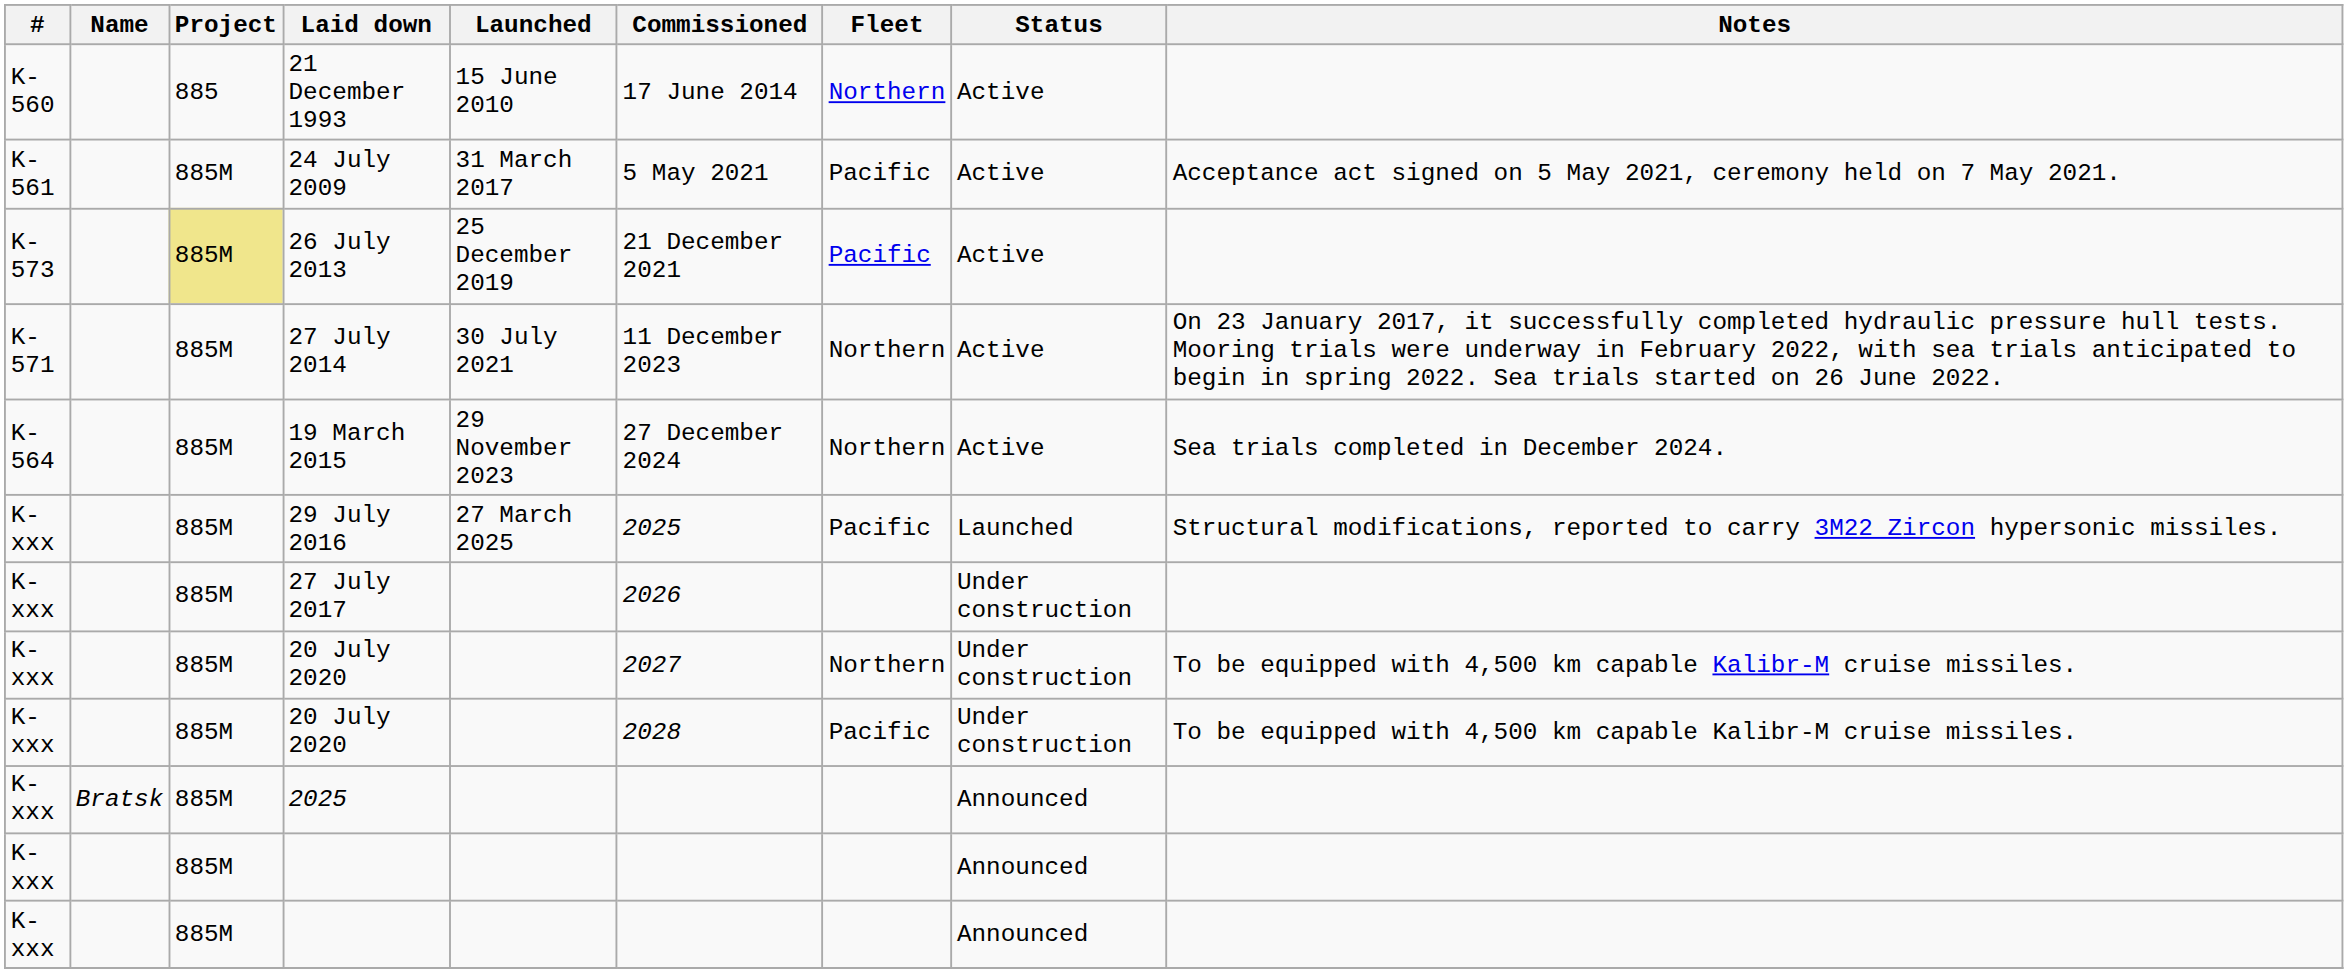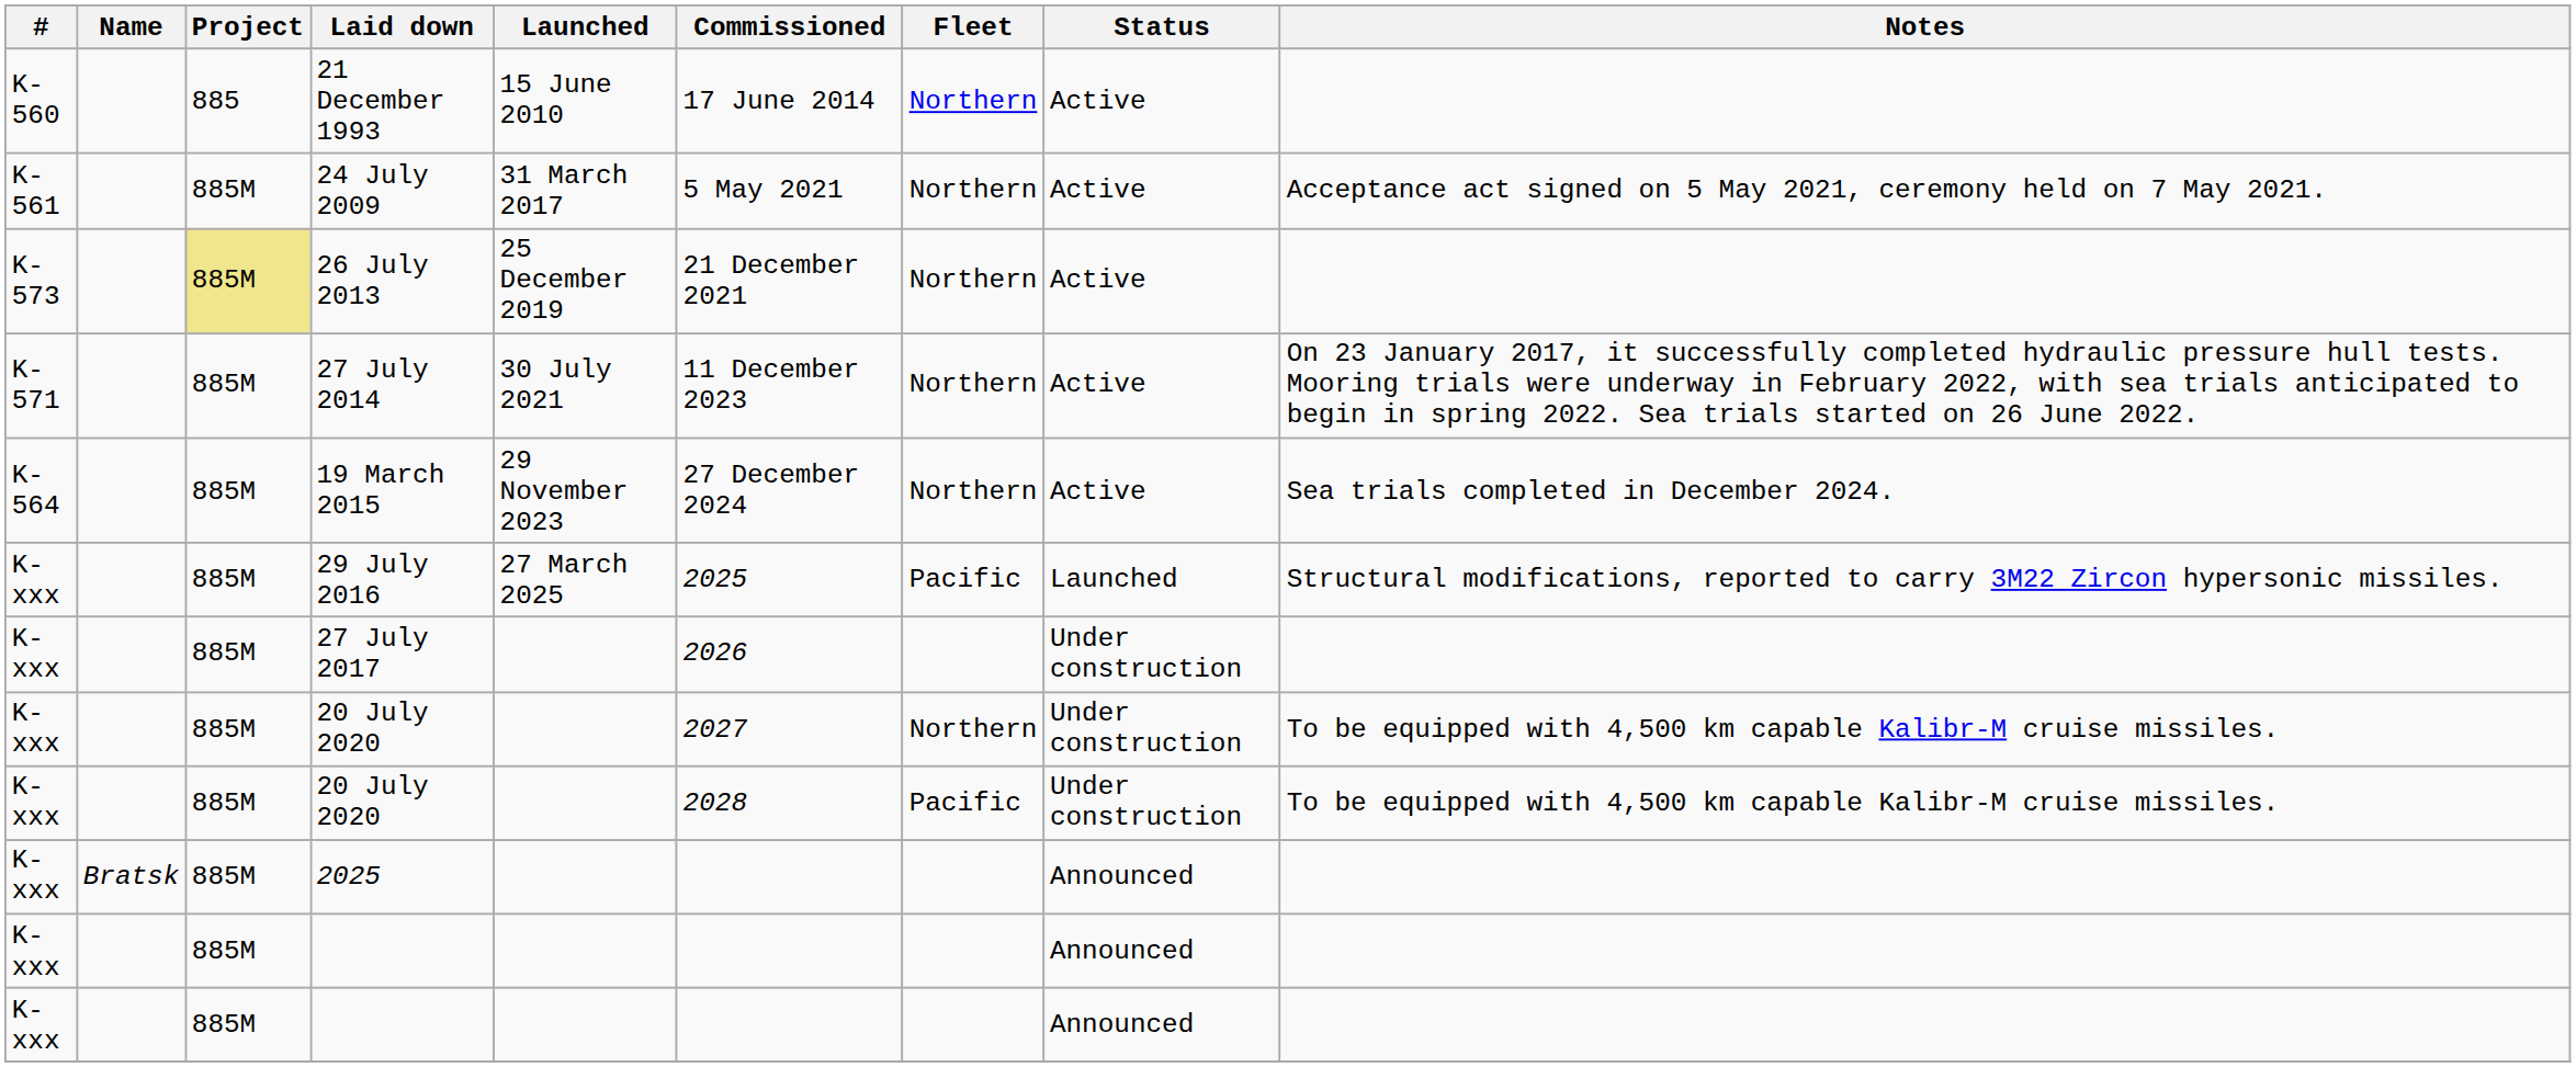24 July 2009 | Fleet: Pacific -> Northern
26 July 2013 | Fleet: Pacific -> Northern
